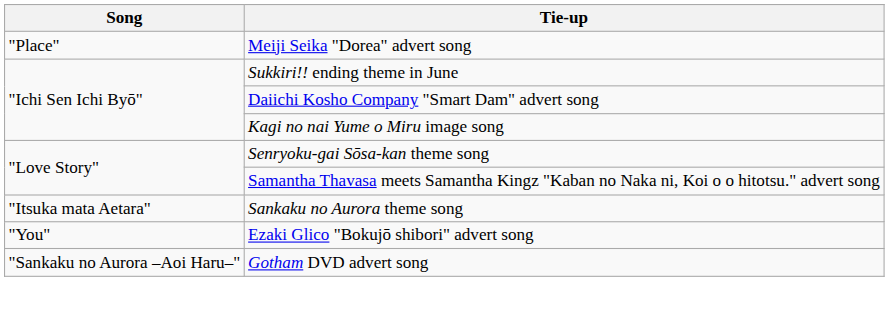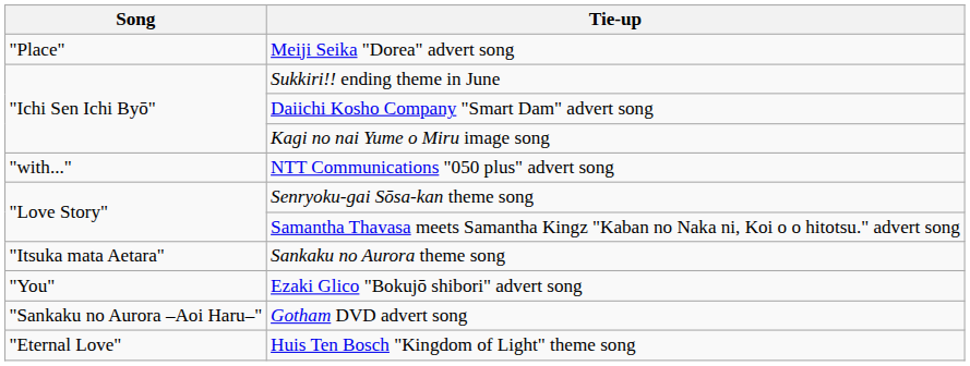+ row: "with..." | NTT Communications "050 plus" advert song
+ row: "Eternal Love" | Huis Ten Bosch "Kingdom of Light" theme song
